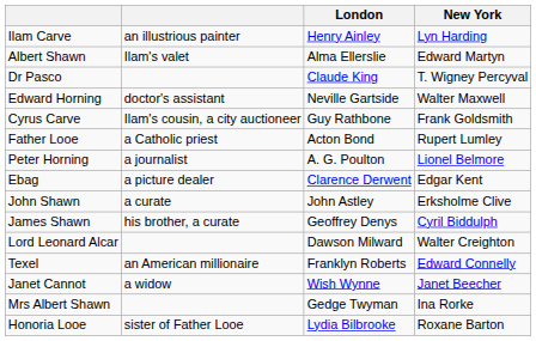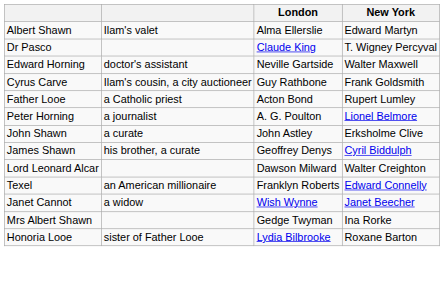- row: Ilam Carve | an illustrious painter | Henry Ainley | Lyn Harding
- row: Ebag | a picture dealer | Clarence Derwent | Edgar Kent
